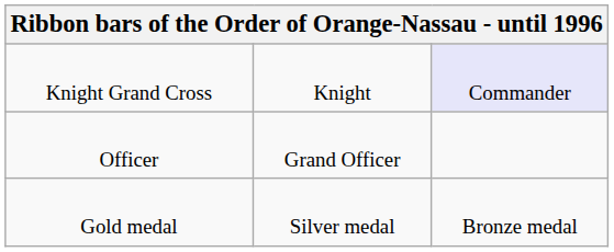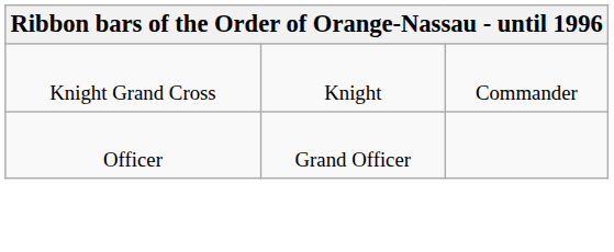Knight Grand Cross | column 3: lavender background -> no background
- row: Gold medal | Silver medal | Bronze medal
